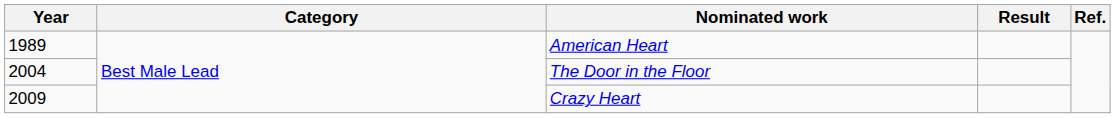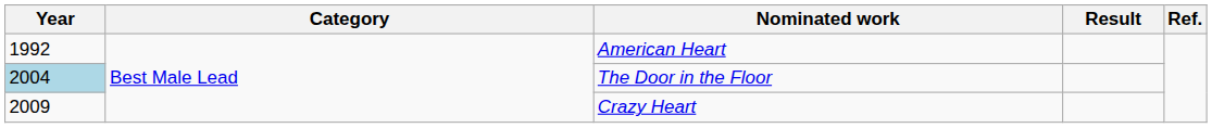American Heart | Year: 1989 -> 1992
The Door in the Floor | Year: no background -> lightblue background
